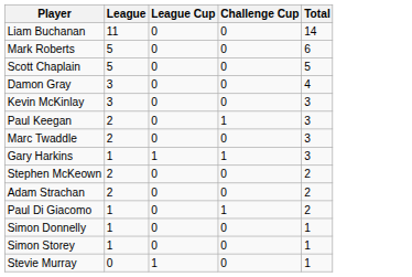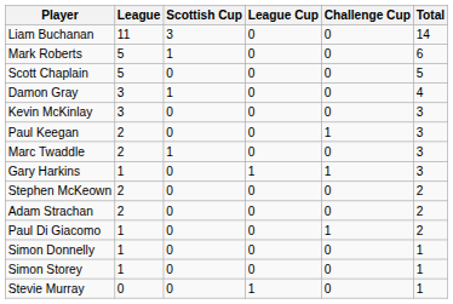+ column: Scottish Cup | 3 | 1 | 0 | 1 | 0 | 0 | 1 | 0 | 0 | 0 | 0 | 0 | 0 | 0
